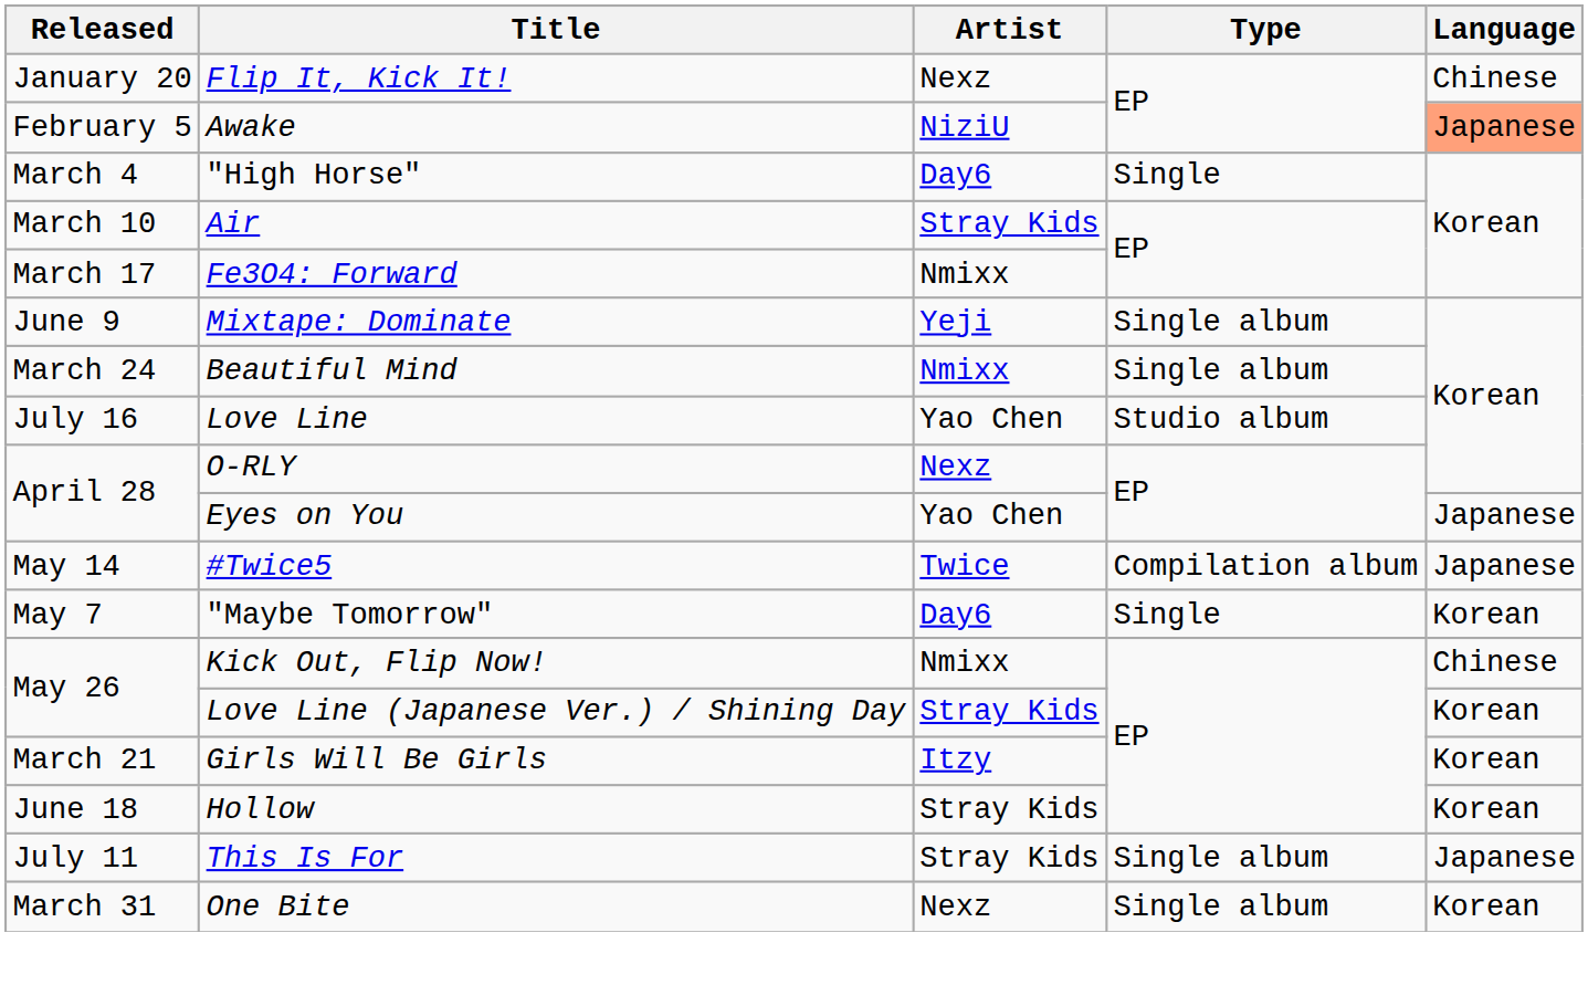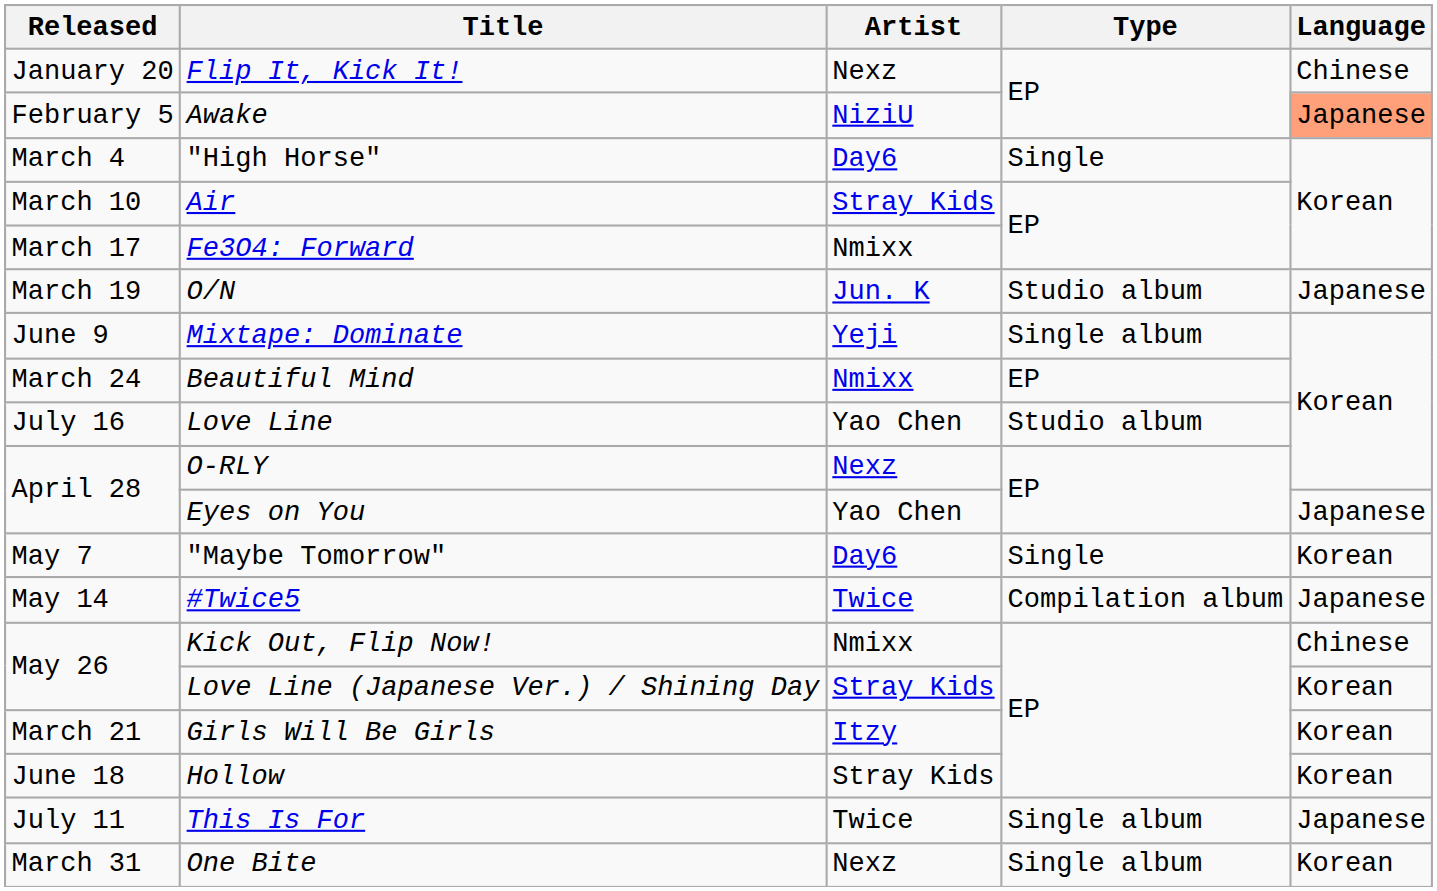+ row: March 19 | O/N | Jun. K | Studio album | Japanese
Beautiful Mind | Type: Single album -> EP
rows swapped: "Maybe Tomorrow" <-> #Twice5
This Is For | Artist: Stray Kids -> Twice
